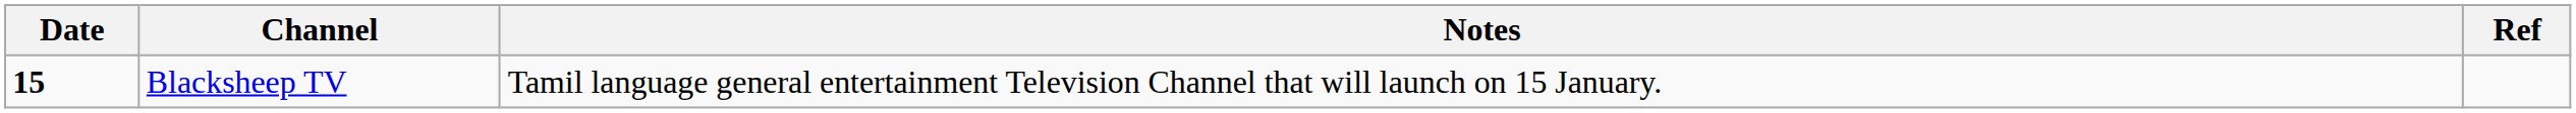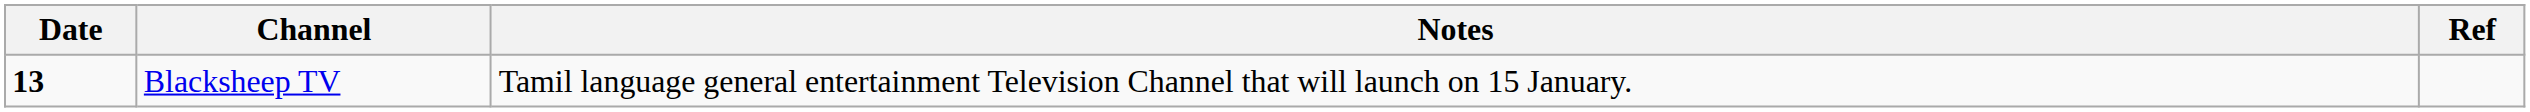Blacksheep TV | Date: 15 -> 13
